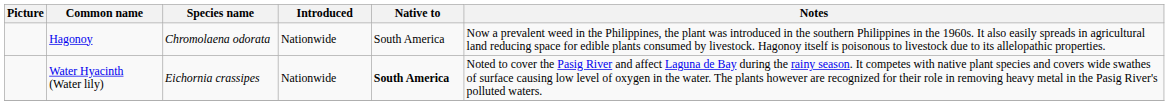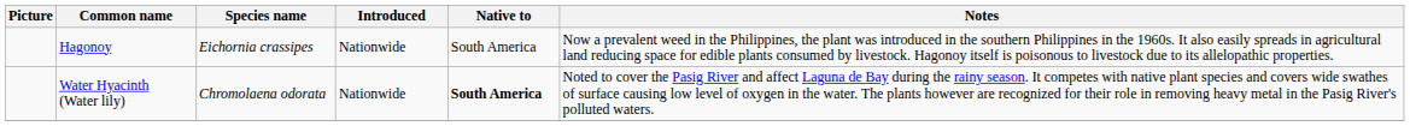Hagonoy | Species name: Chromolaena odorata -> Eichornia crassipes
Water Hyacinth (Water lily) | Species name: Eichornia crassipes -> Chromolaena odorata
